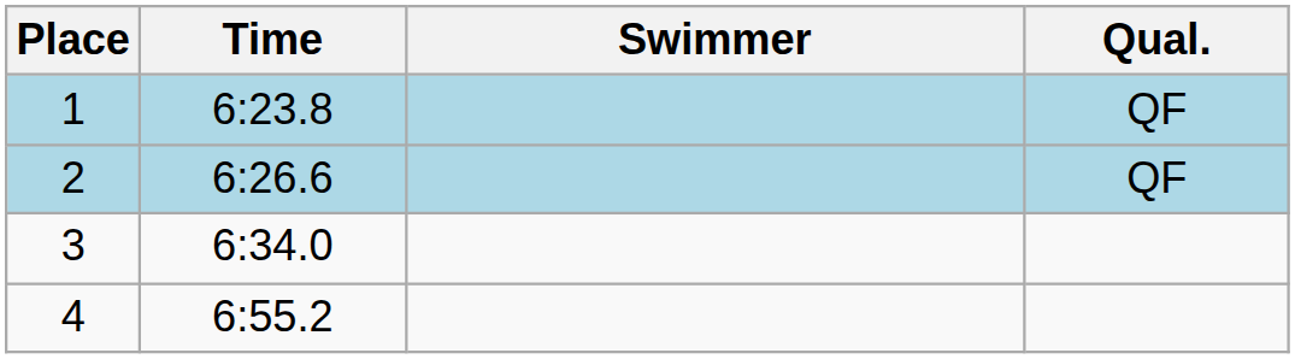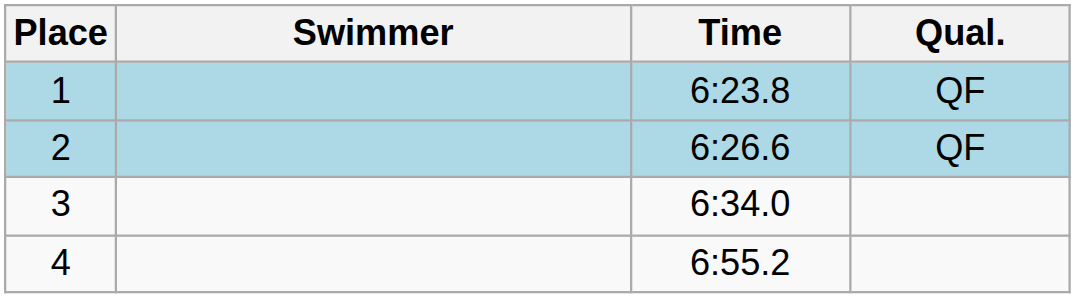columns swapped: Swimmer <-> Time
